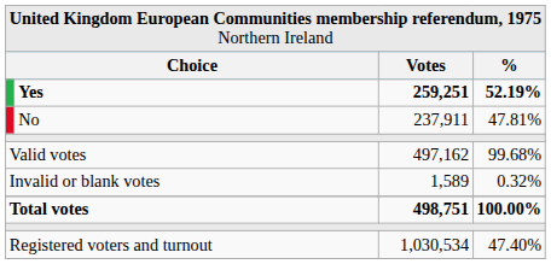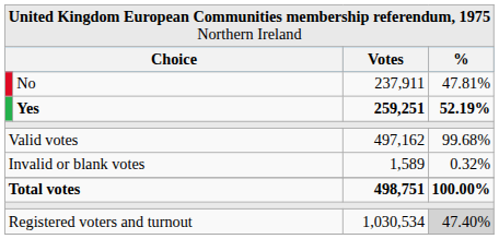rows swapped: Yes <-> No
Registered voters and turnout | column 4: no background -> lightgrey background
